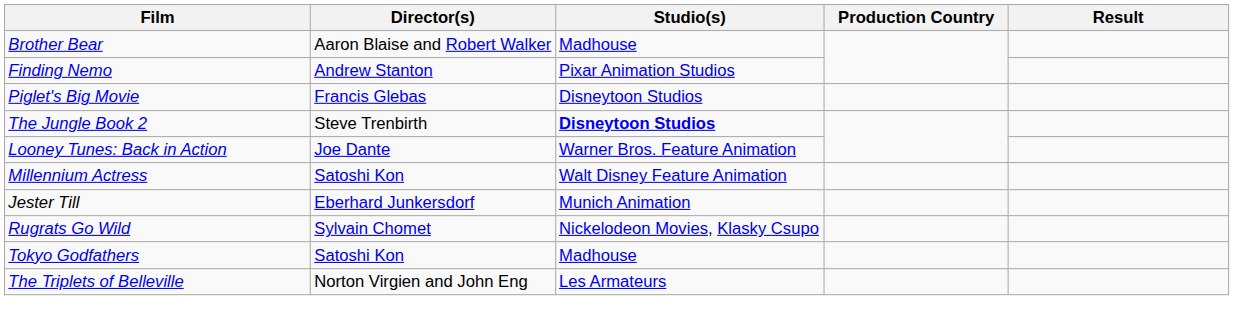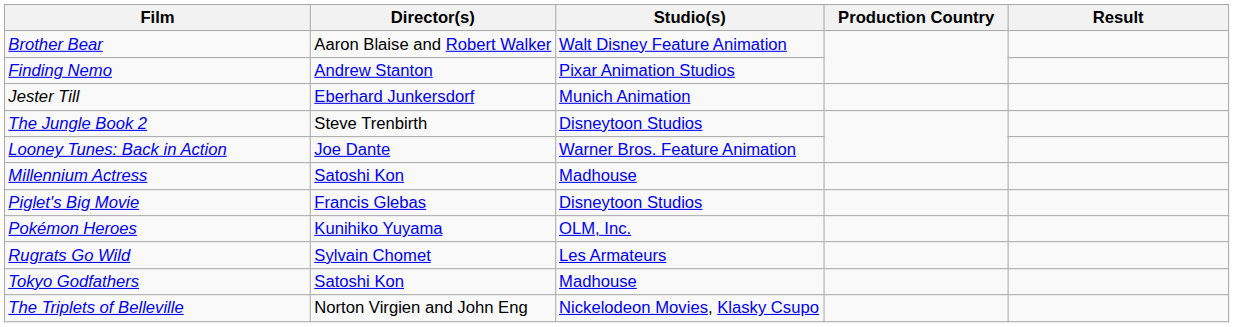Brother Bear | Studio(s): Madhouse -> Walt Disney Feature Animation
rows swapped: Jester Till <-> Piglet's Big Movie
The Jungle Book 2 | Studio(s): bold -> normal
Millennium Actress | Studio(s): Walt Disney Feature Animation -> Madhouse
+ row: Pokémon Heroes | Kunihiko Yuyama | OLM, Inc.
Rugrats Go Wild | Studio(s): Nickelodeon Movies, Klasky Csupo -> Les Armateurs
The Triplets of Belleville | Studio(s): Les Armateurs -> Nickelodeon Movies, Klasky Csupo
